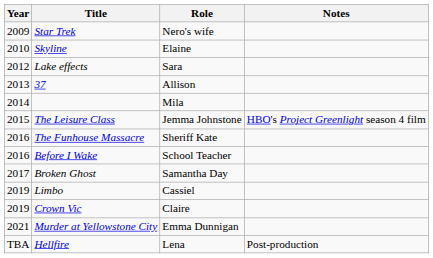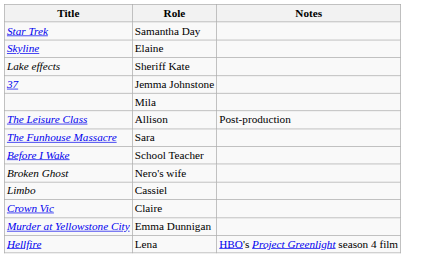- column: Year | 2009 | 2010 | 2012 | 2013 | 2014 | 2015 | 2016 | 2016 | 2017 | 2019 | 2019 | 2021 | TBA
Star Trek | Role: Nero's wife -> Samantha Day
Lake effects | Role: Sara -> Sheriff Kate
37 | Role: Allison -> Jemma Johnstone
The Leisure Class | Role: Jemma Johnstone -> Allison
The Leisure Class | Notes: HBO's Project Greenlight season 4 film -> Post-production
The Funhouse Massacre | Role: Sheriff Kate -> Sara
Broken Ghost | Role: Samantha Day -> Nero's wife
Hellfire | Notes: Post-production -> HBO's Project Greenlight season 4 film
